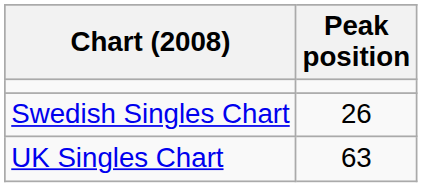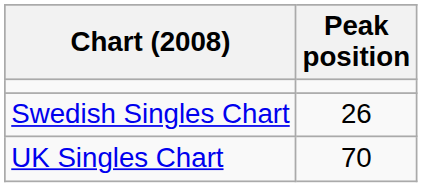UK Singles Chart | Peak position: 63 -> 70
